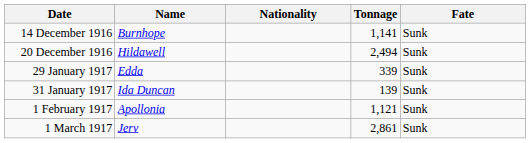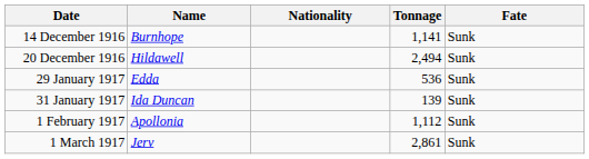29 January 1917 | Tonnage: 339 -> 536
1 February 1917 | Tonnage: 1,121 -> 1,112
